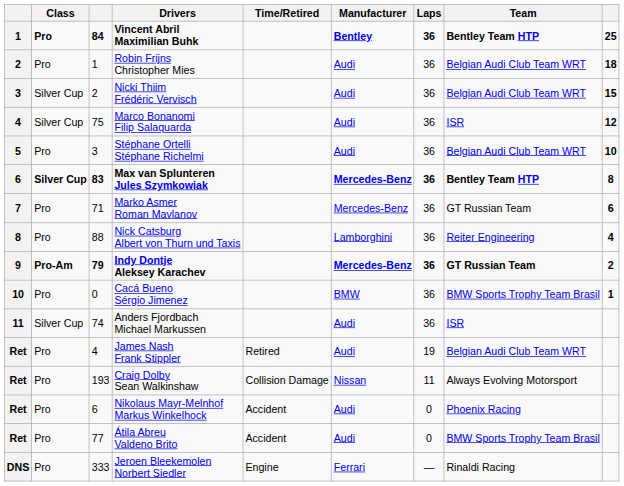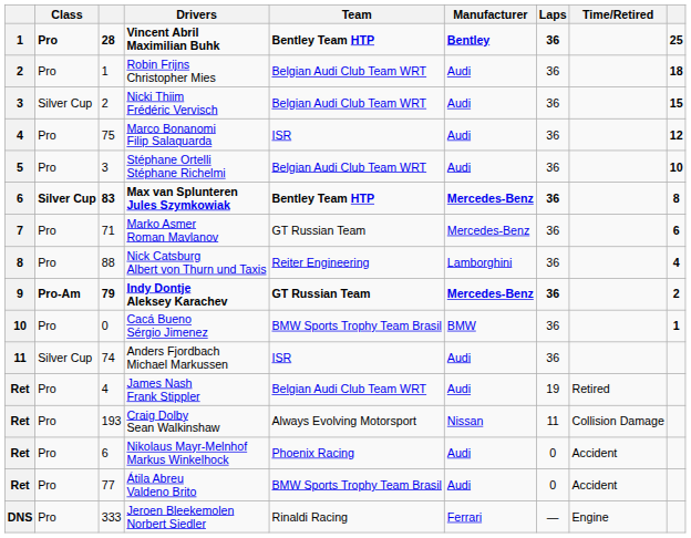columns swapped: Team <-> Time/Retired
Vincent Abril Maximilian Buhk | column 3: 84 -> 28
Marco Bonanomi Filip Salaquarda | Class: Silver Cup -> Pro
